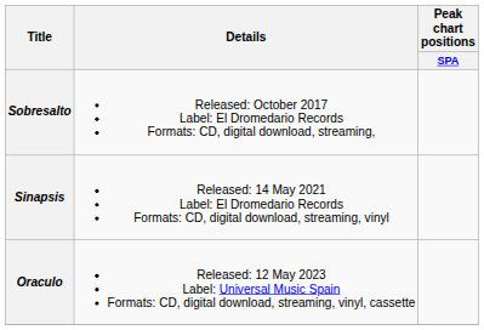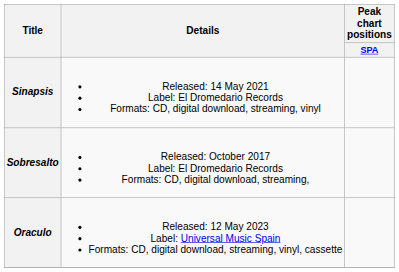rows swapped: Sobresalto <-> Sinapsis
